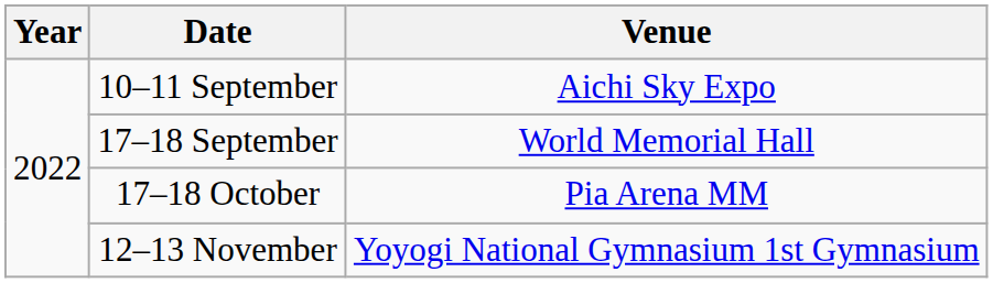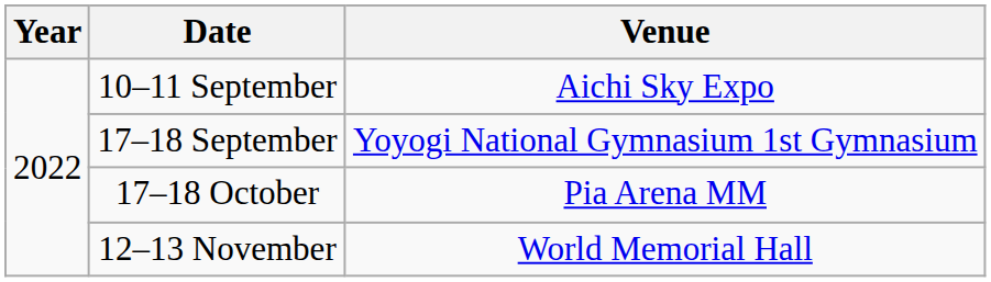17–18 September | Venue: World Memorial Hall -> Yoyogi National Gymnasium 1st Gymnasium
12–13 November | Venue: Yoyogi National Gymnasium 1st Gymnasium -> World Memorial Hall
